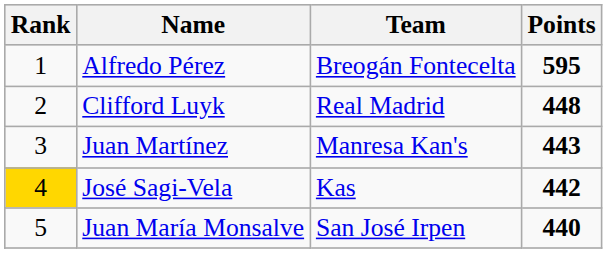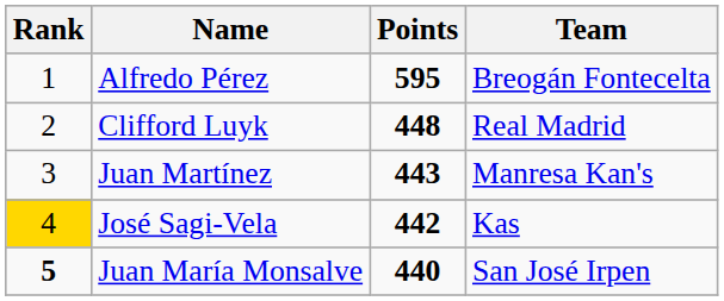columns swapped: Team <-> Points
Juan María Monsalve | Rank: normal -> bold
